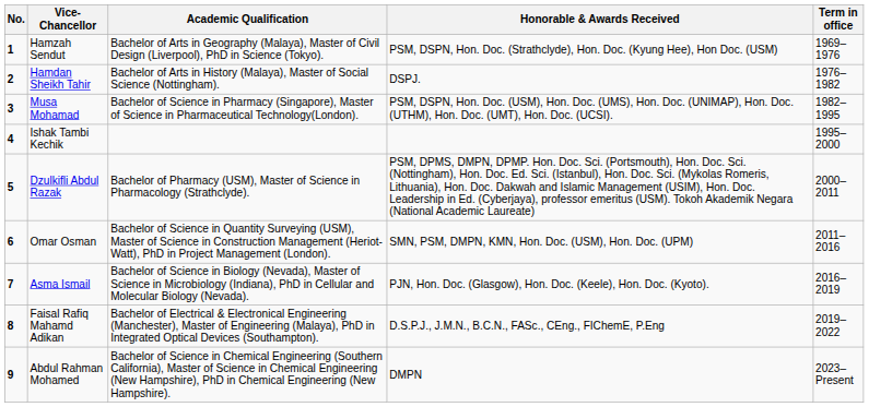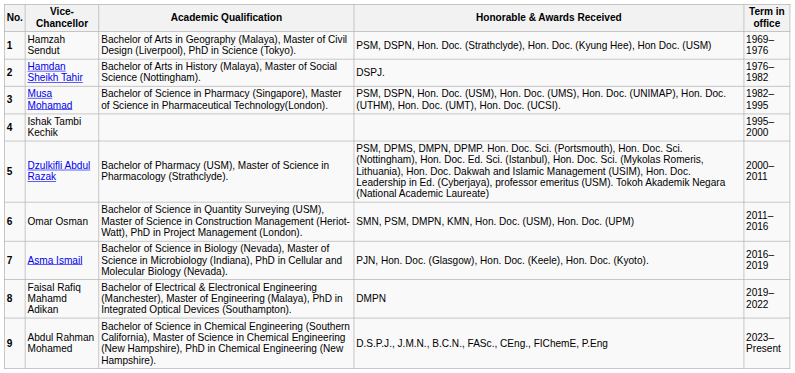Faisal Rafiq Mahamd Adikan | Honorable & Awards Received: D.S.P.J., J.M.N., B.C.N., FASc., CEng., FIChemE, P.Eng -> DMPN
Abdul Rahman Mohamed | Honorable & Awards Received: DMPN -> D.S.P.J., J.M.N., B.C.N., FASc., CEng., FIChemE, P.Eng
